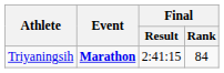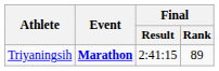Triyaningsih | Final / Rank: 84 -> 89
